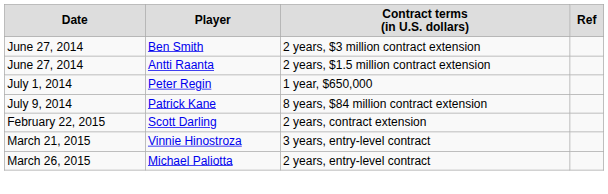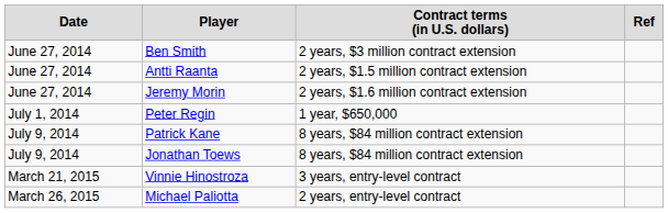+ row: June 27, 2014 | Jeremy Morin | 2 years, $1.6 million contract extension
+ row: July 9, 2014 | Jonathan Toews | 8 years, $84 million contract extension
- row: February 22, 2015 | Scott Darling | 2 years, contract extension
